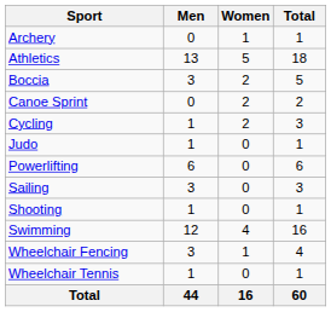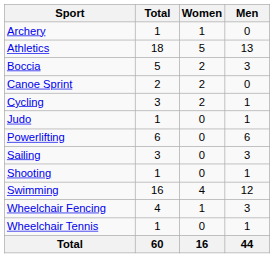columns swapped: Men <-> Total
